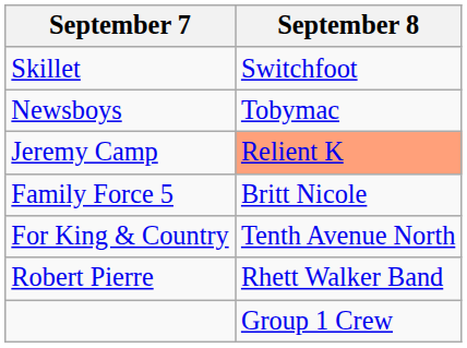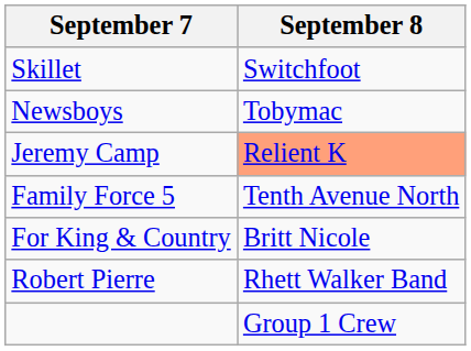Family Force 5 | September 8: Britt Nicole -> Tenth Avenue North
For King & Country | September 8: Tenth Avenue North -> Britt Nicole
